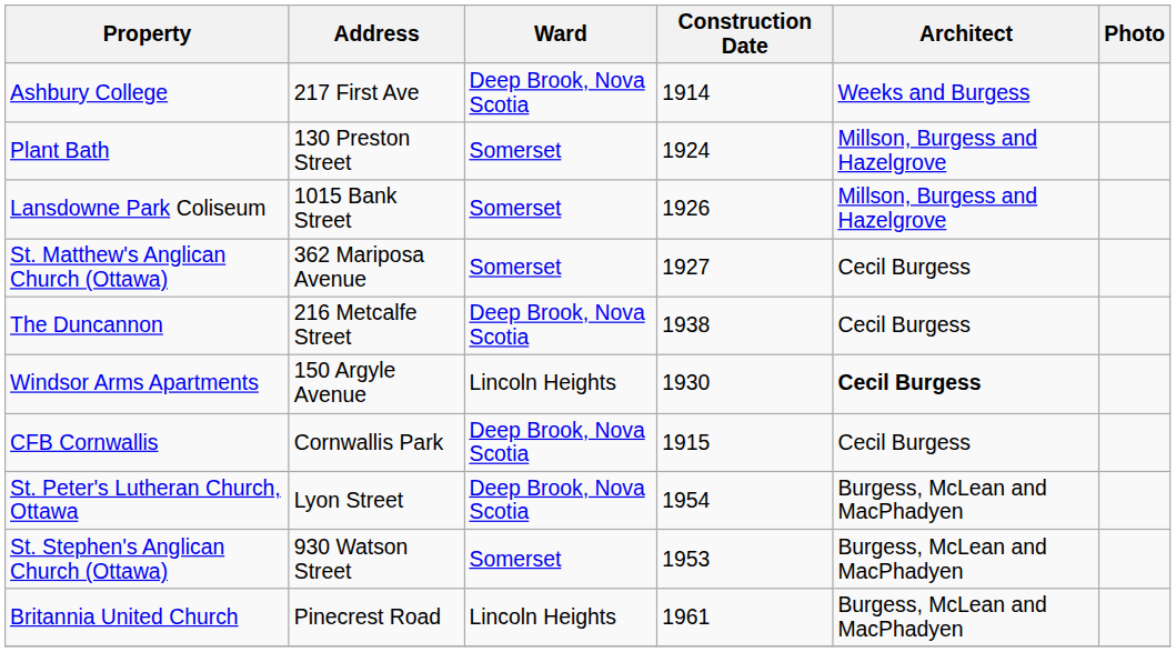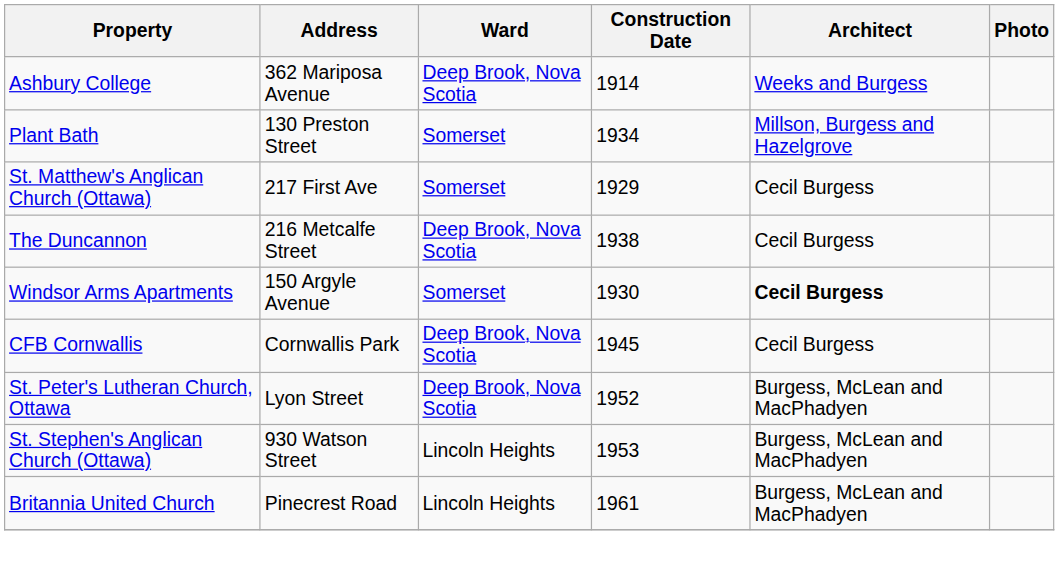Ashbury College | Address: 217 First Ave -> 362 Mariposa Avenue
Plant Bath | Construction Date: 1924 -> 1934
- row: Lansdowne Park Coliseum | 1015 Bank Street | Somerset | 1926 | Millson, Burgess and Hazelgrove
St. Matthew's Anglican Church (Ottawa) | Address: 362 Mariposa Avenue -> 217 First Ave
St. Matthew's Anglican Church (Ottawa) | Construction Date: 1927 -> 1929
Windsor Arms Apartments | Ward: Lincoln Heights -> Somerset
CFB Cornwallis | Construction Date: 1915 -> 1945
St. Peter's Lutheran Church, Ottawa | Construction Date: 1954 -> 1952
St. Stephen's Anglican Church (Ottawa) | Ward: Somerset -> Lincoln Heights
